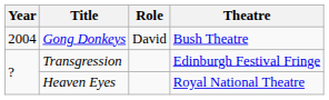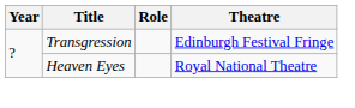- row: 2004 | Gong Donkeys | David | Bush Theatre
